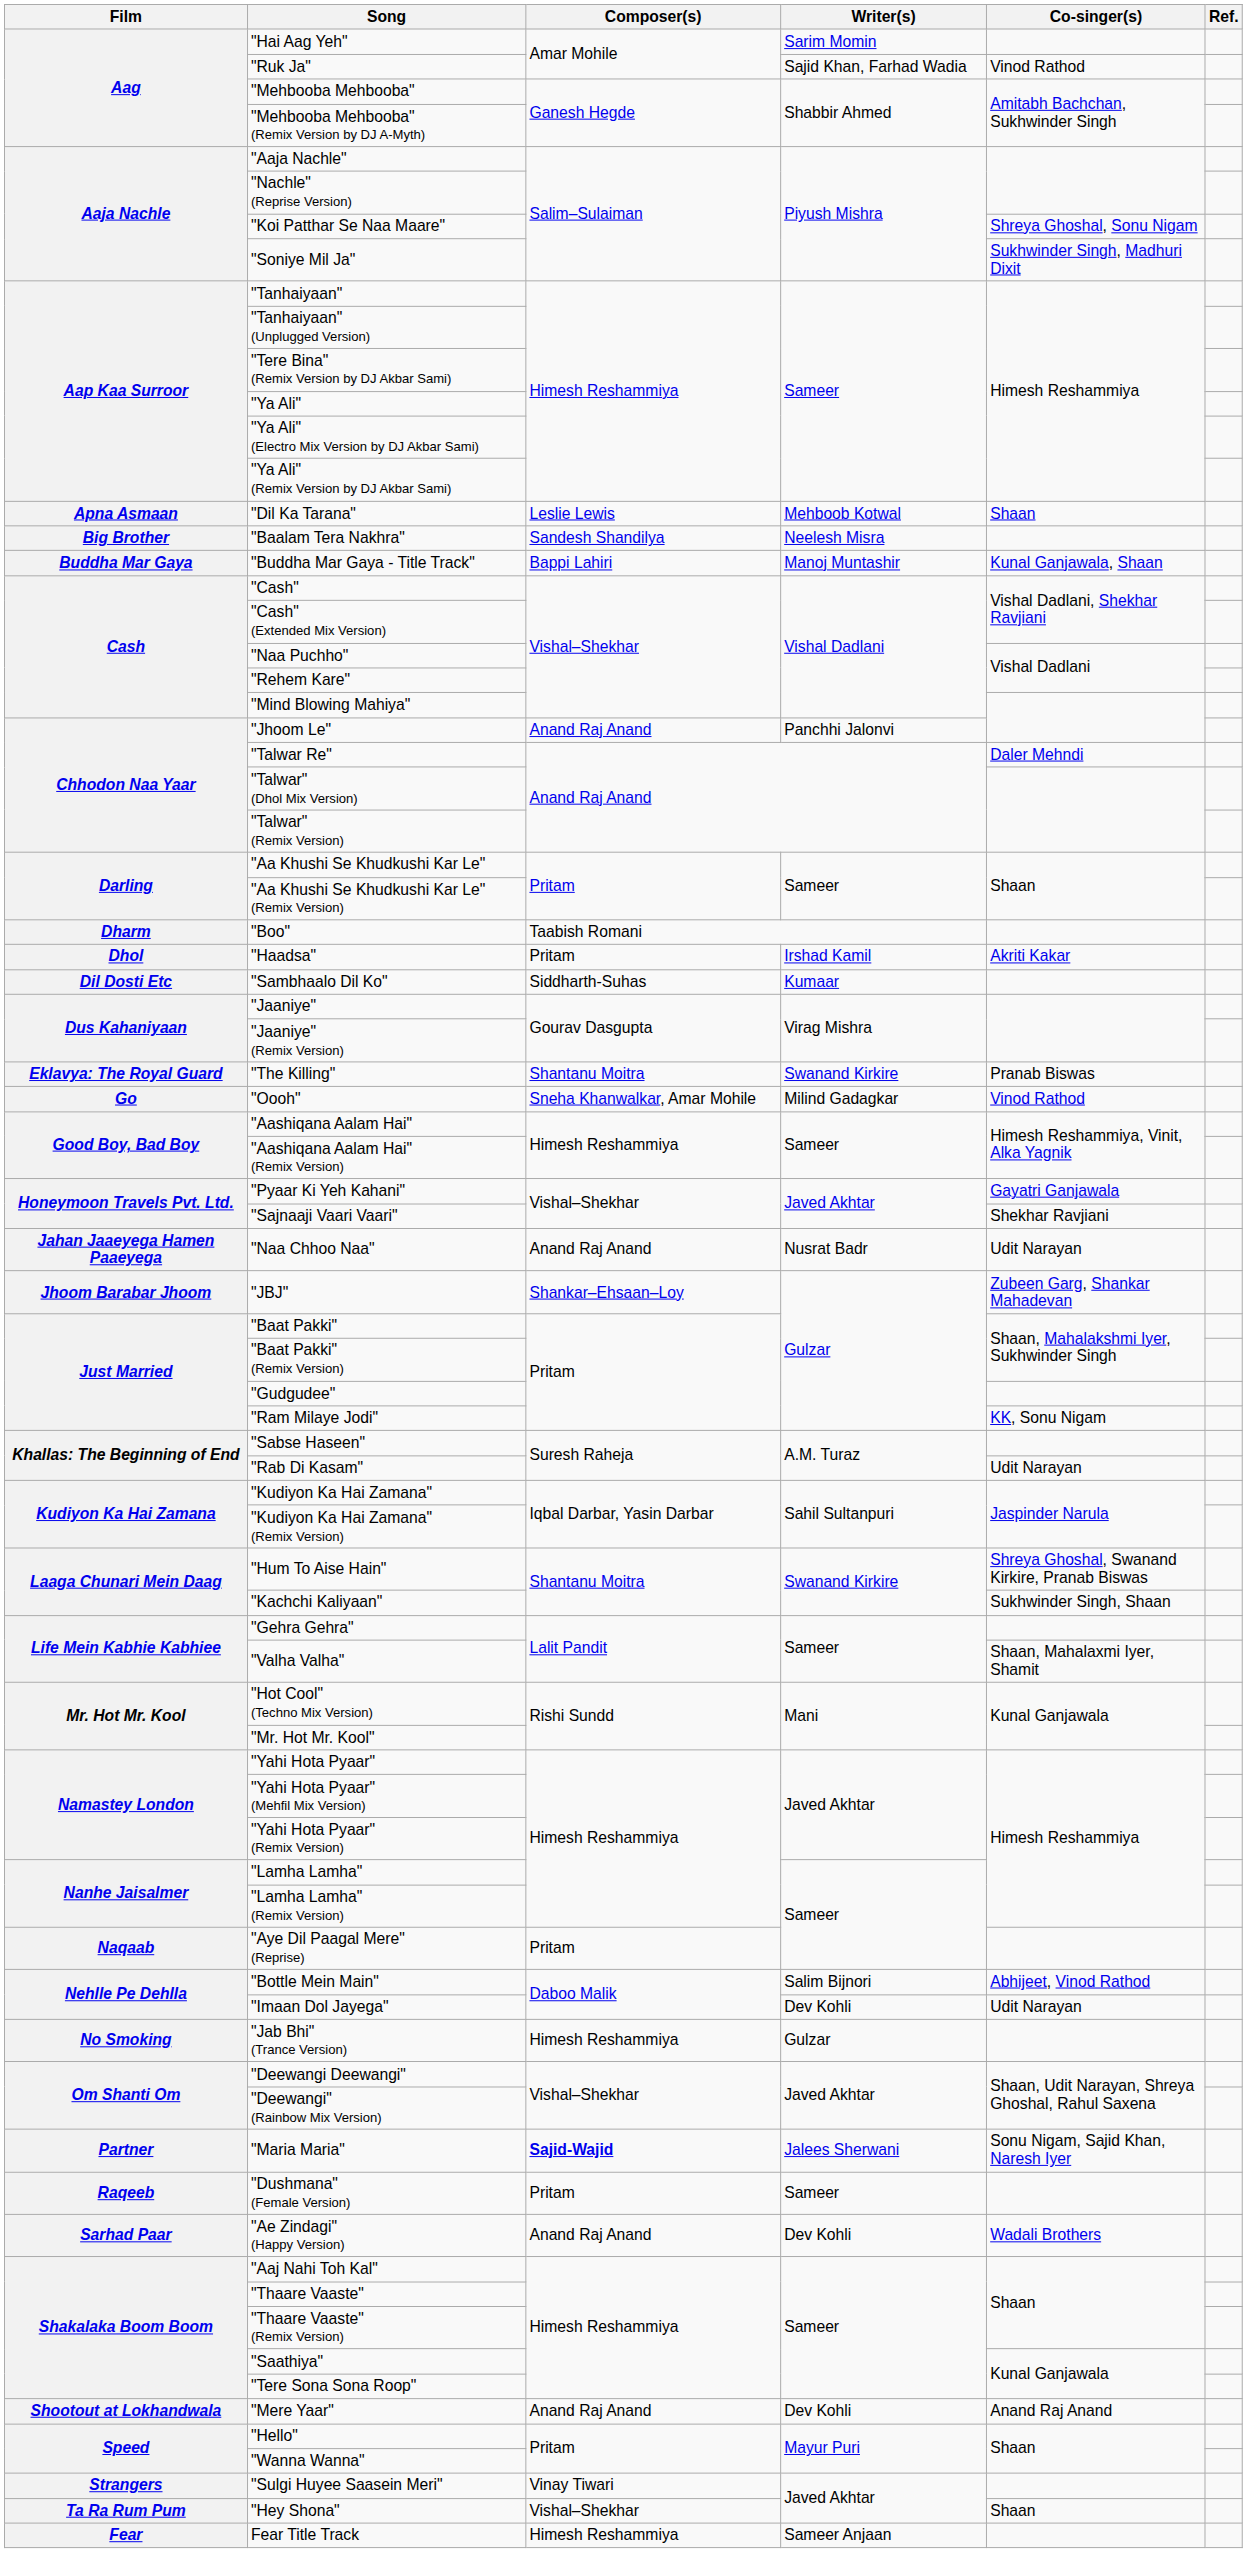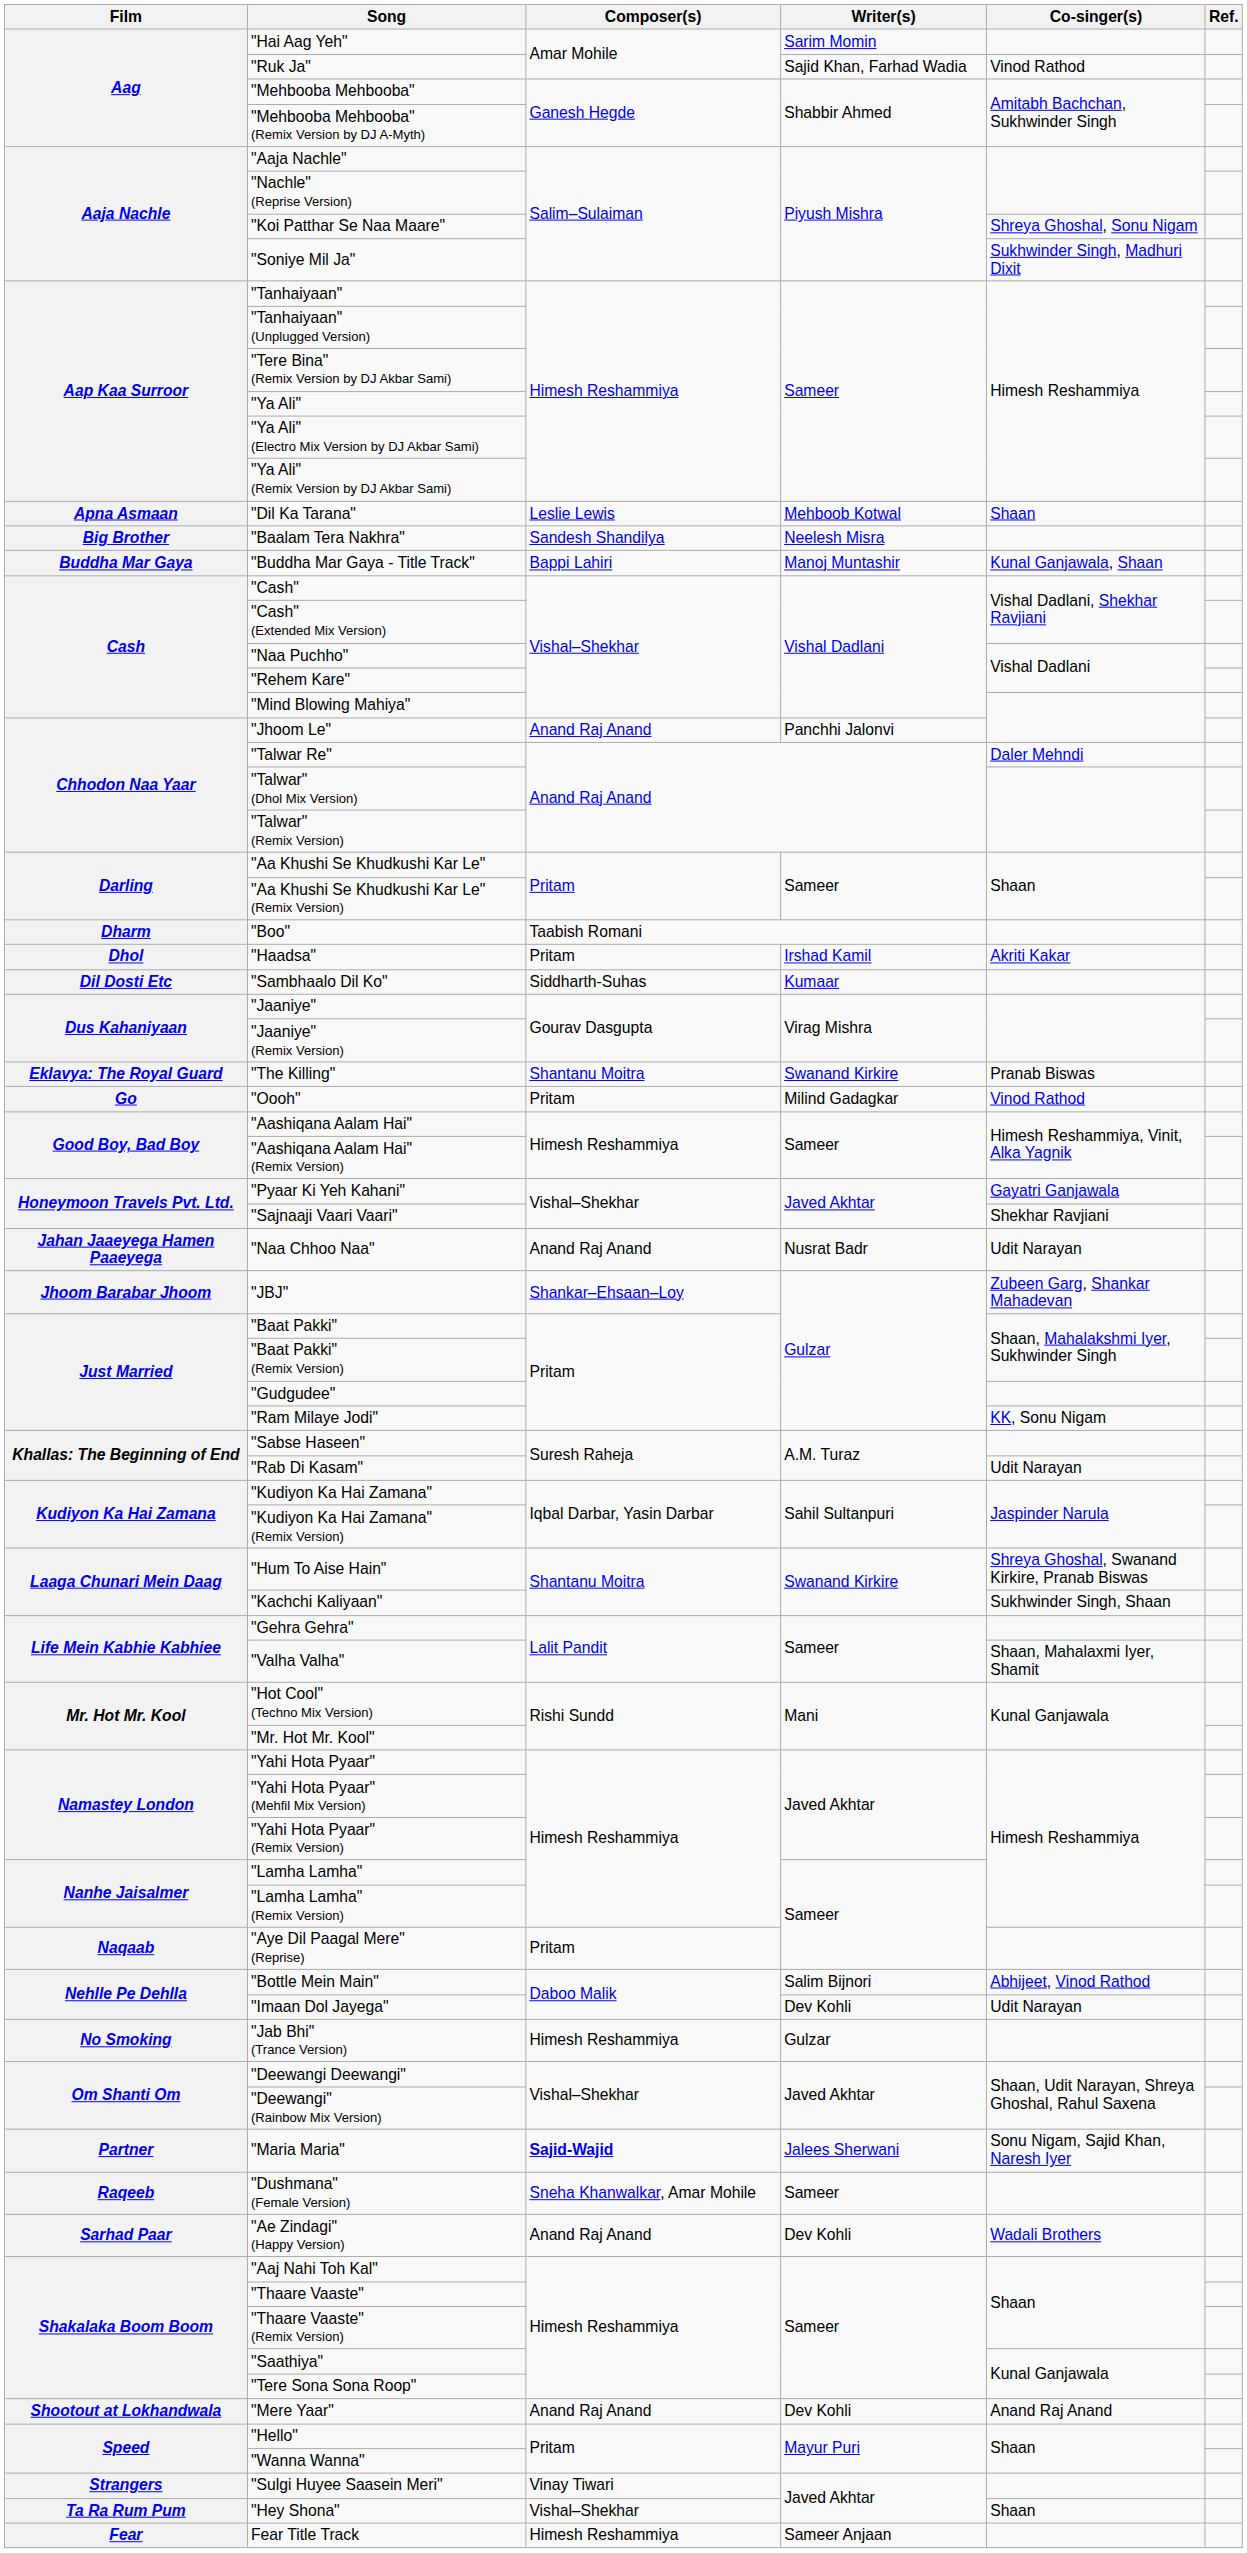"Oooh" | Composer(s): Sneha Khanwalkar, Amar Mohile -> Pritam
"Dushmana" (Female Version) | Composer(s): Pritam -> Sneha Khanwalkar, Amar Mohile
